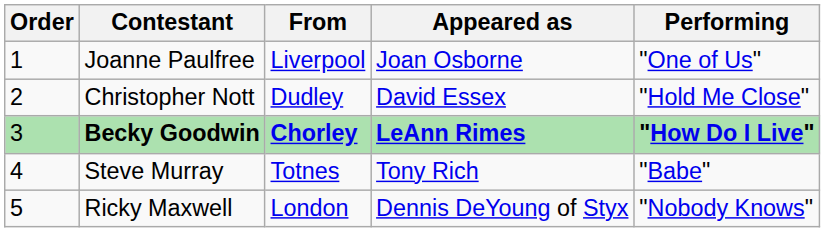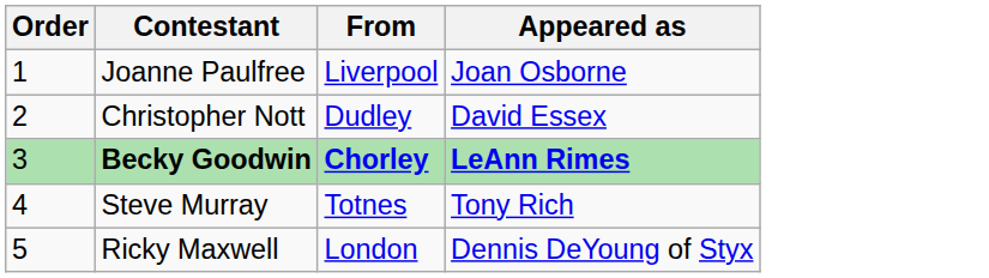- column: Performing | "One of Us" | "Hold Me Close" | "How Do I Live" | "Babe" | "Nobody Knows"
